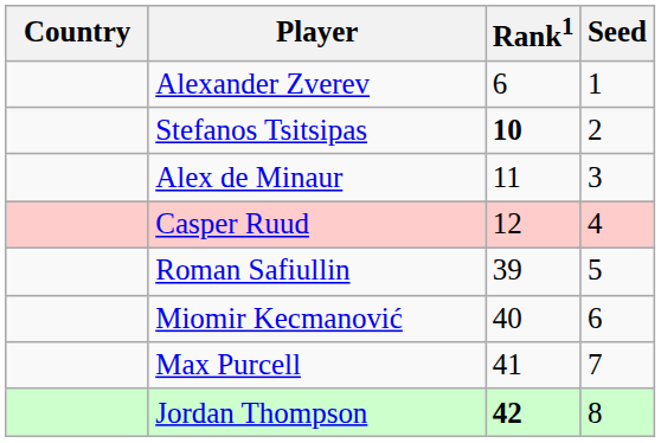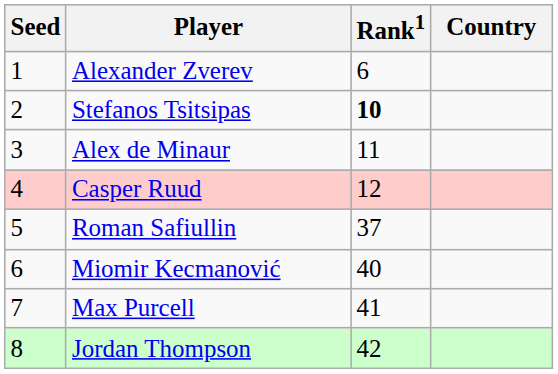columns swapped: Country <-> Seed
Roman Safiullin | Rank1: 39 -> 37
Jordan Thompson | Rank1: bold -> normal
